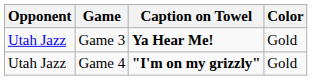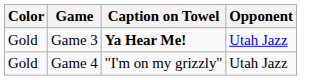columns swapped: Opponent <-> Color
Game 4 | Caption on Towel: bold -> normal
